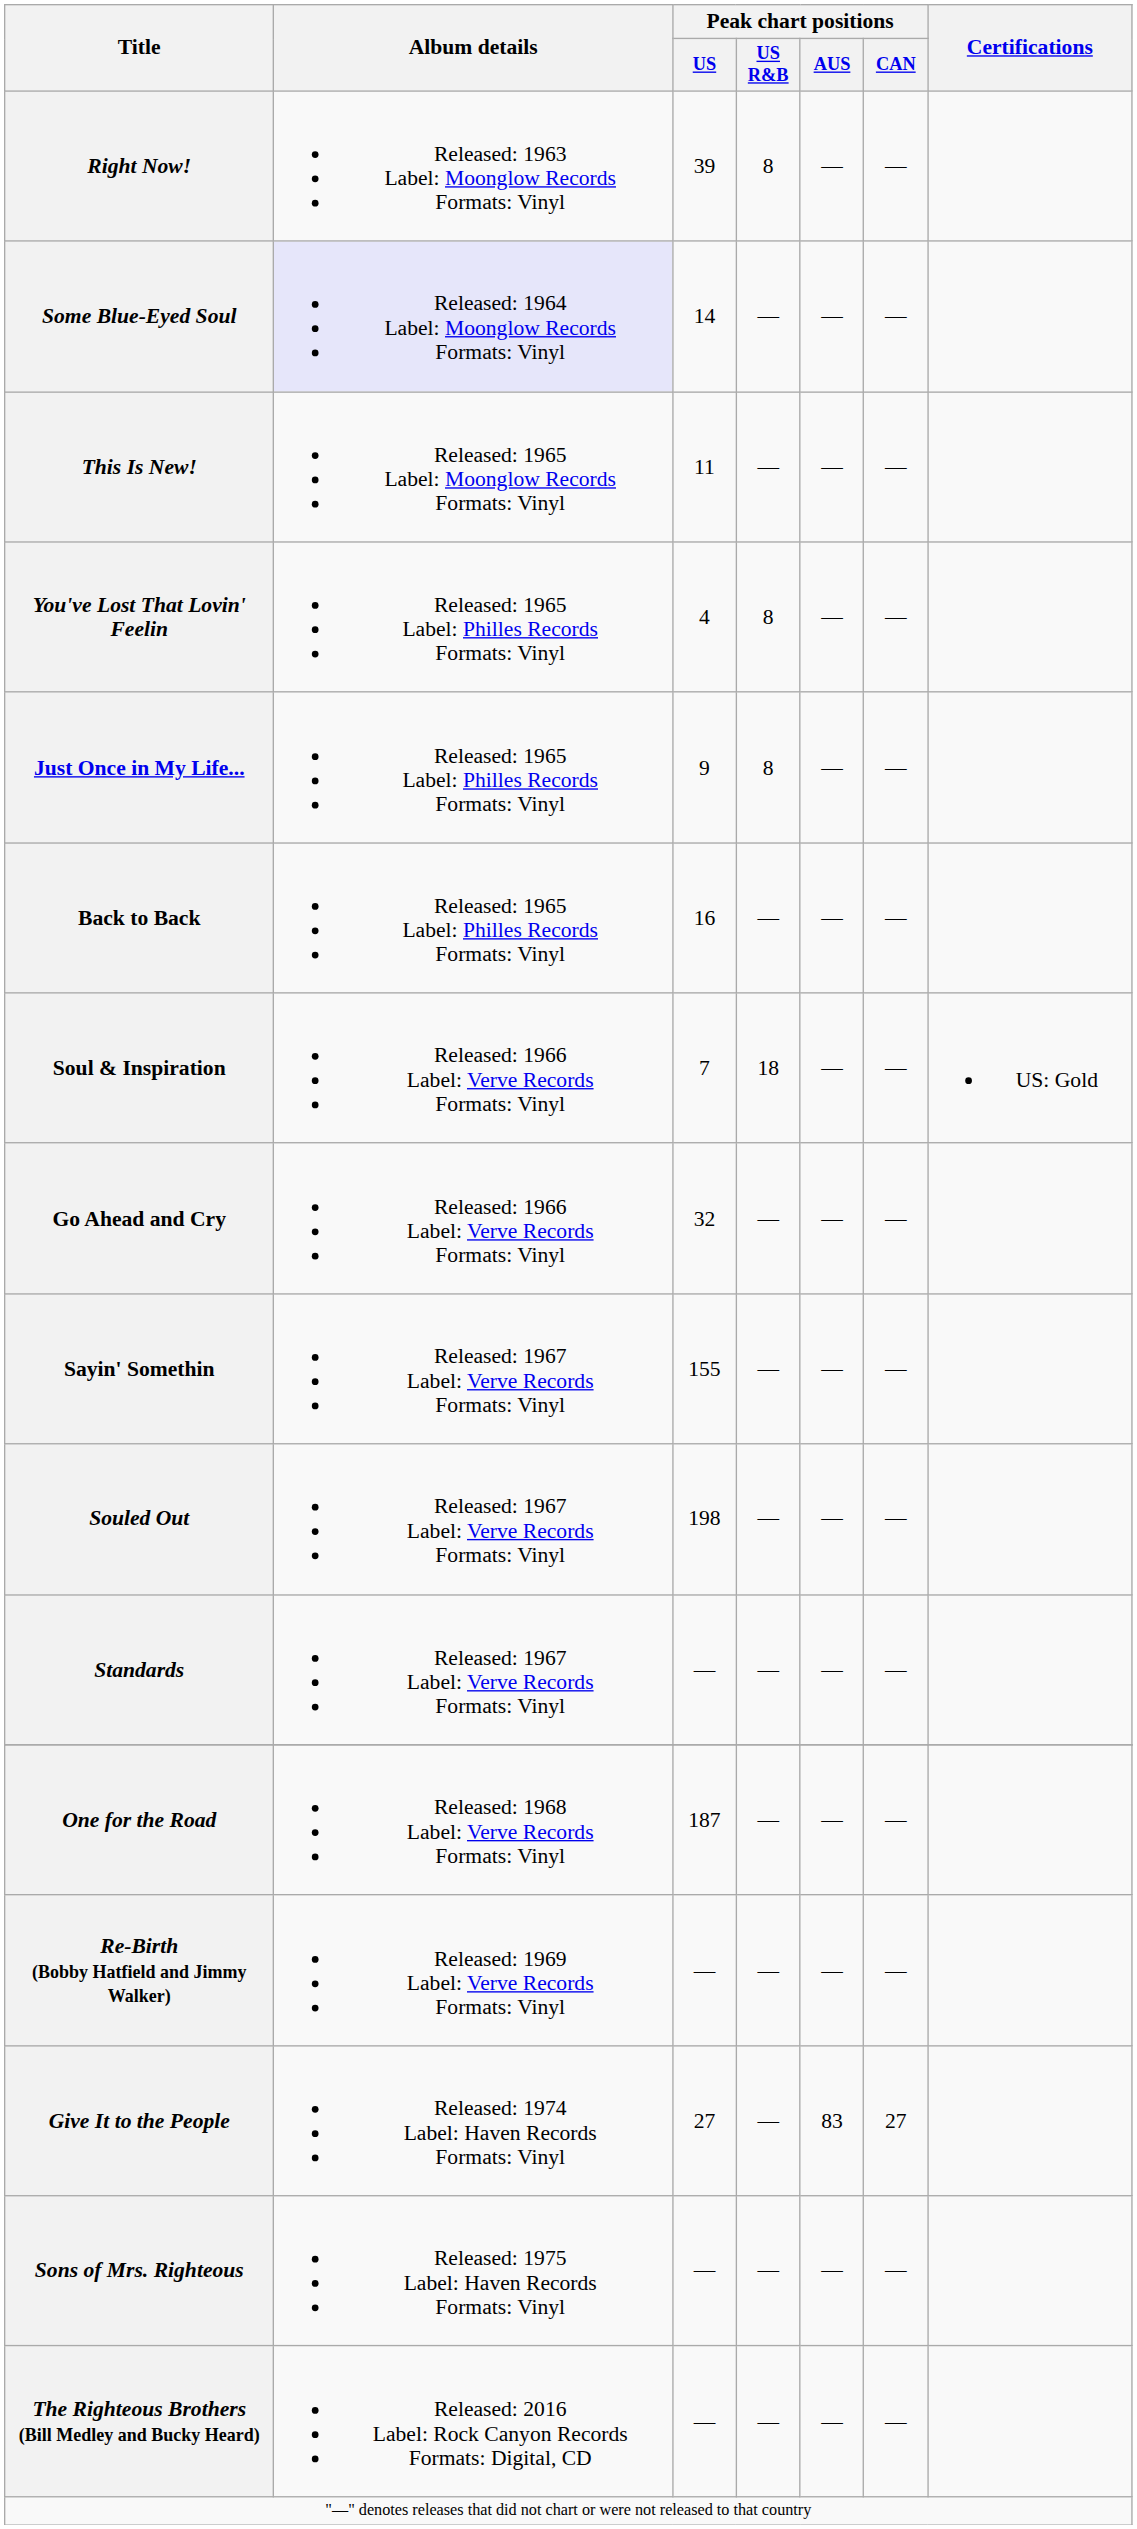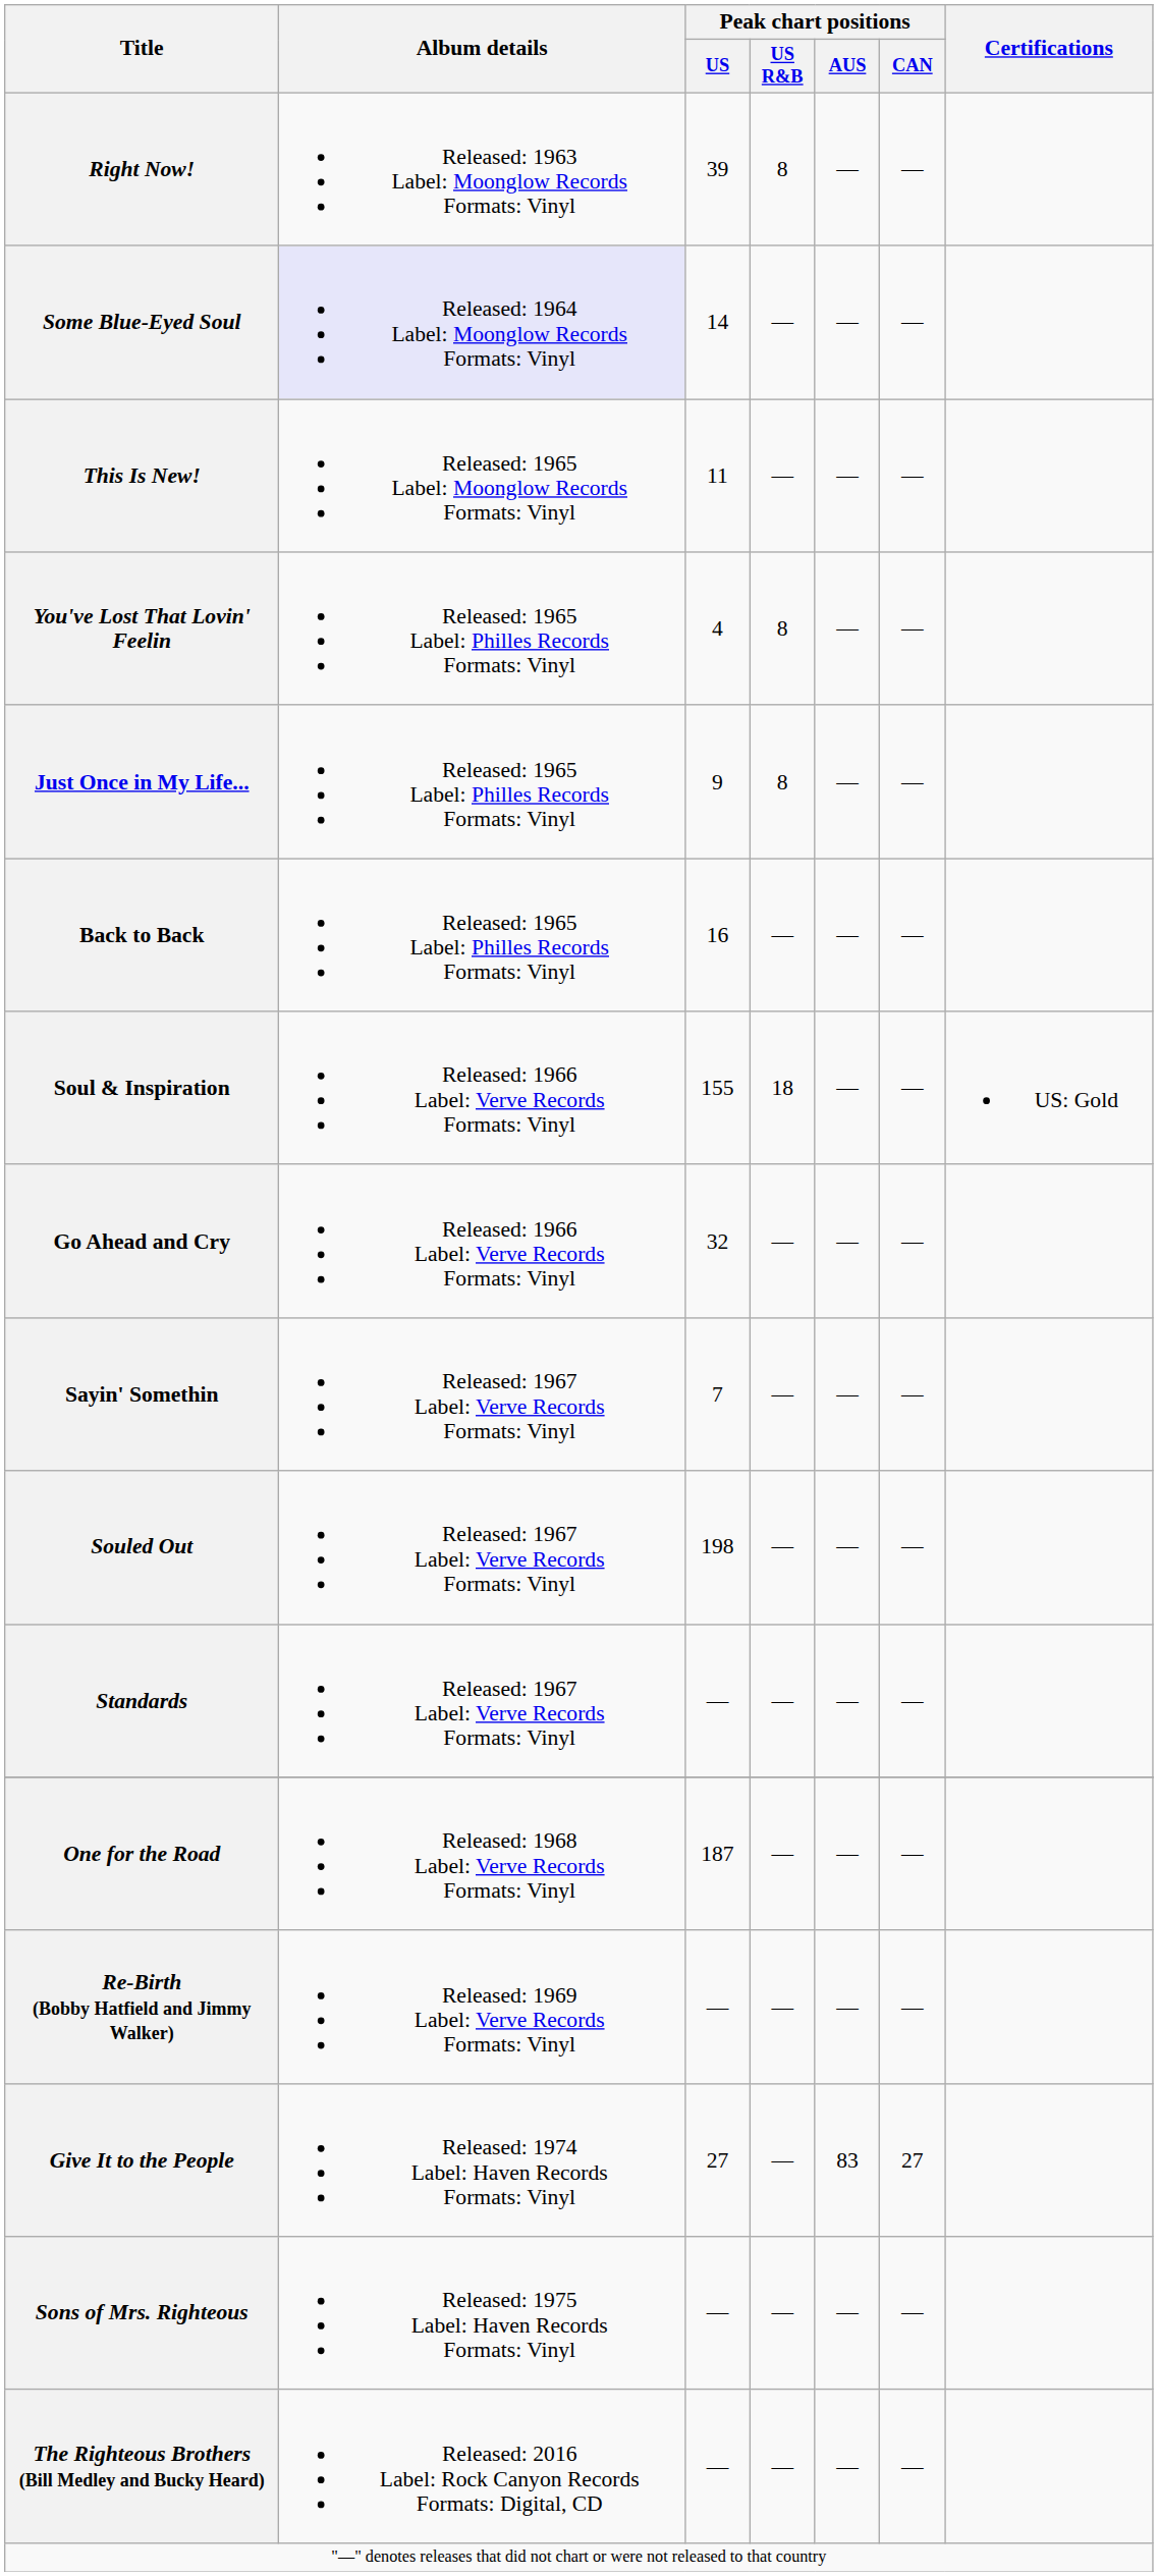Soul & Inspiration | Peak chart positions / US: 7 -> 155
Sayin' Somethin | Peak chart positions / US: 155 -> 7
